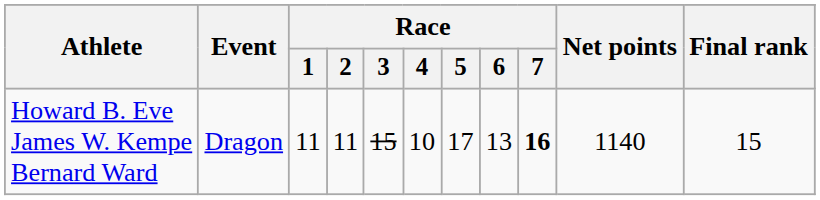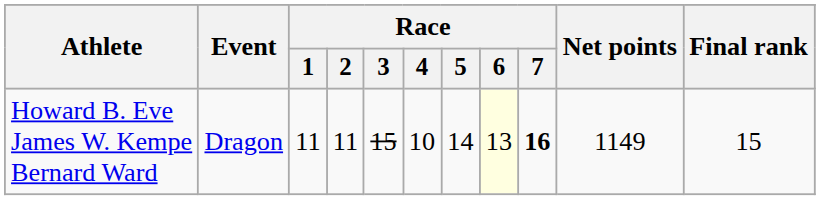Howard B. Eve James W. Kempe Bernard Ward | Race / 5: 17 -> 14
Howard B. Eve James W. Kempe Bernard Ward | Race / 6: no background -> lightyellow background
Howard B. Eve James W. Kempe Bernard Ward | Net points: 1140 -> 1149
